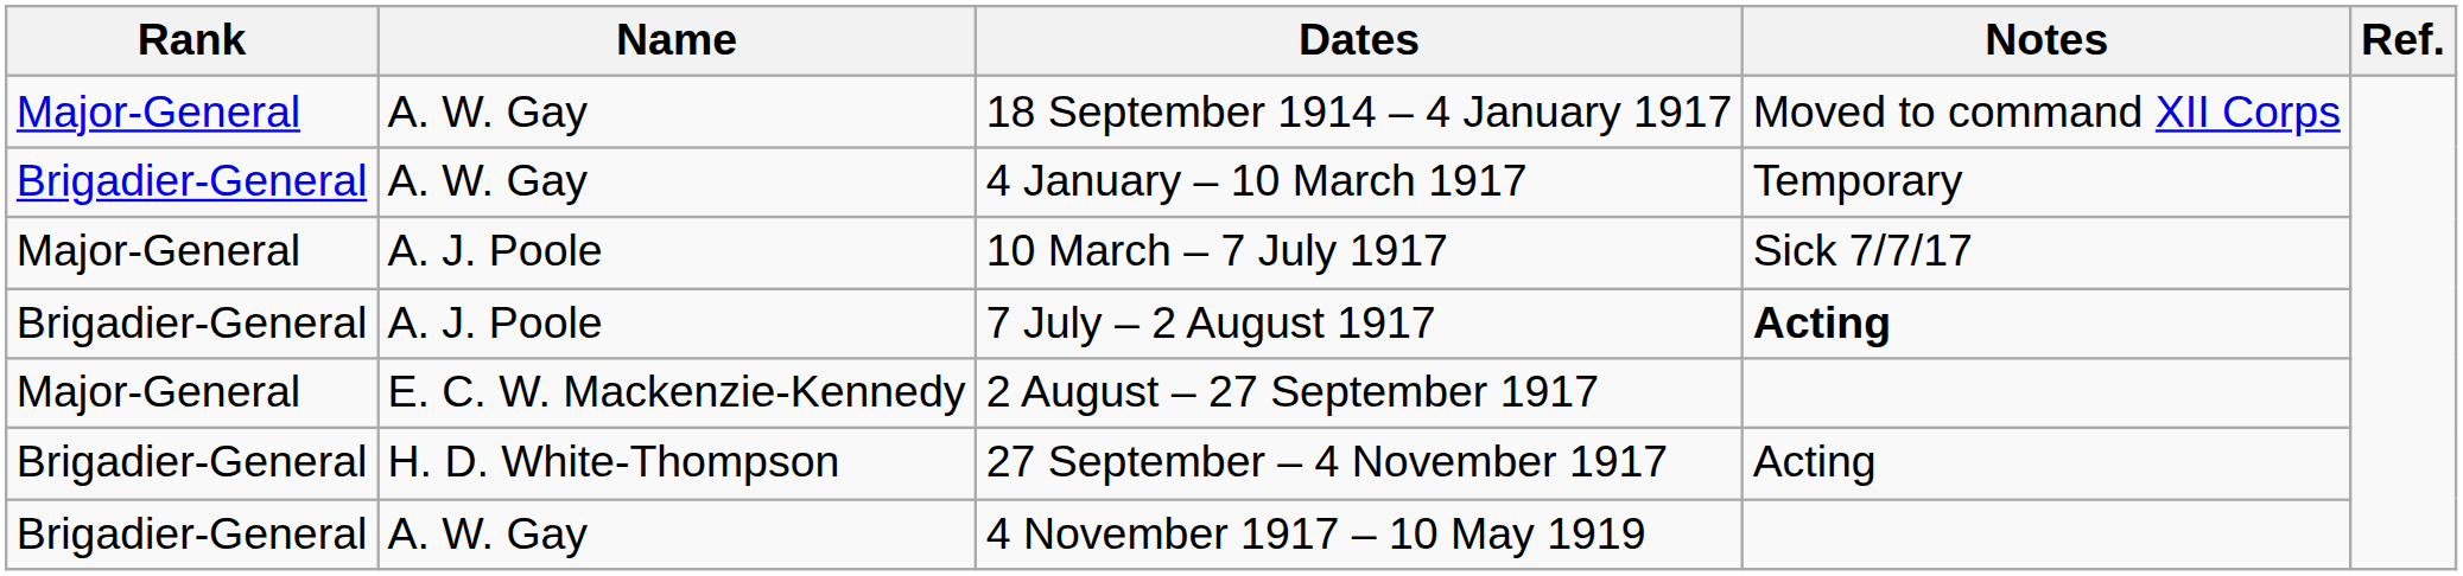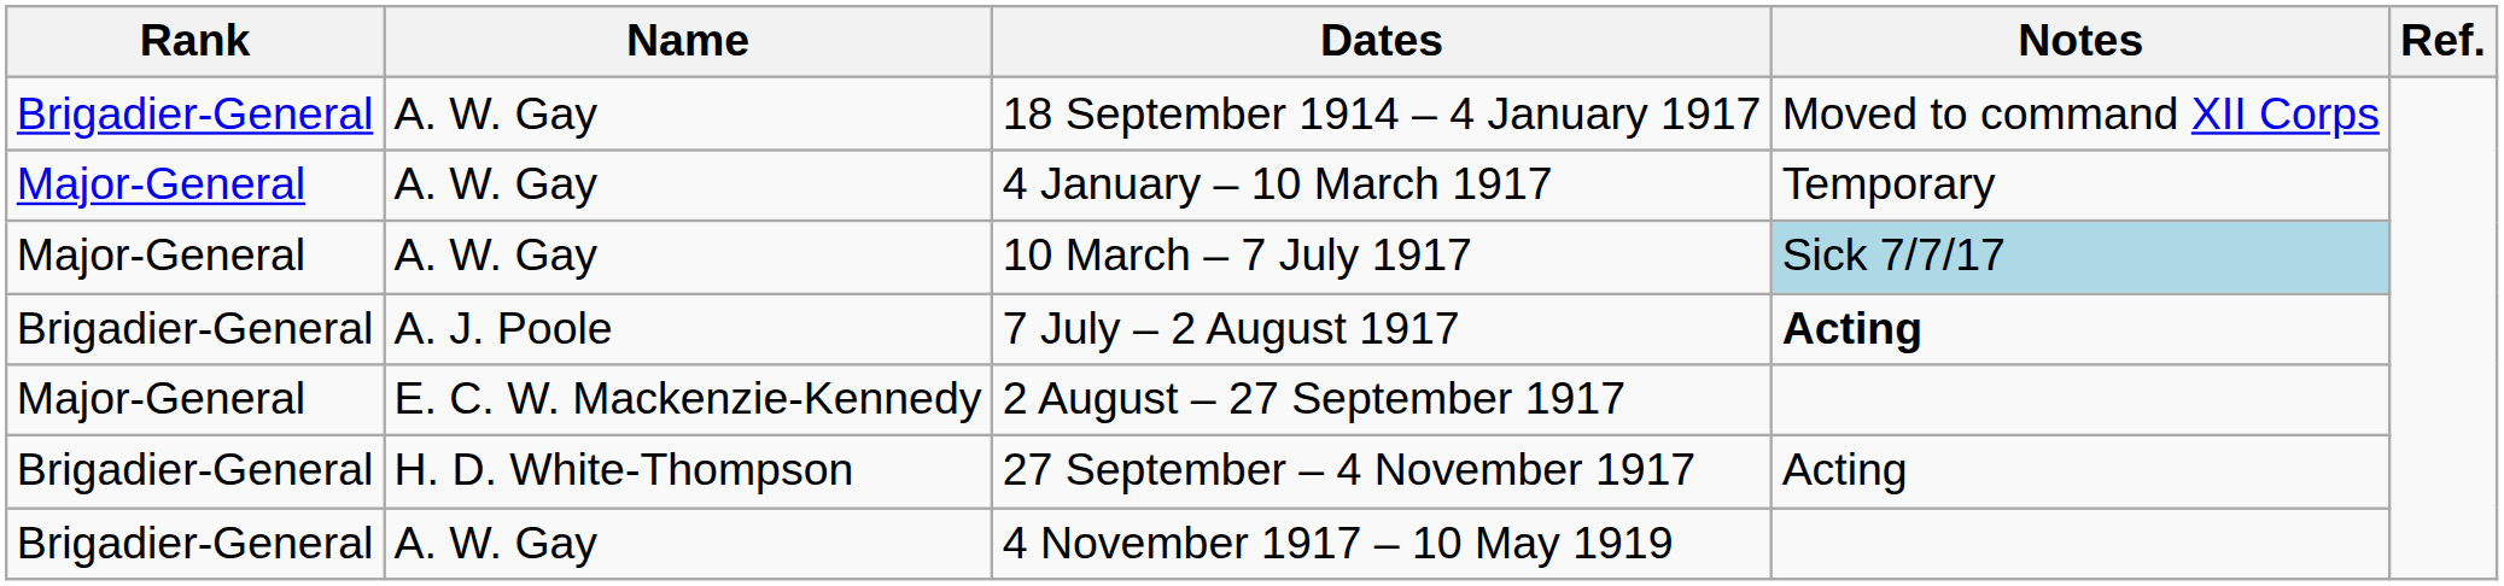18 September 1914 – 4 January 1917 | Rank: Major-General -> Brigadier-General
4 January – 10 March 1917 | Rank: Brigadier-General -> Major-General
10 March – 7 July 1917 | Name: A. J. Poole -> A. W. Gay
10 March – 7 July 1917 | Notes: no background -> lightblue background
